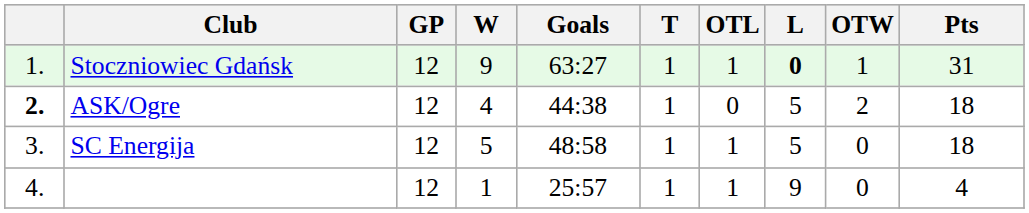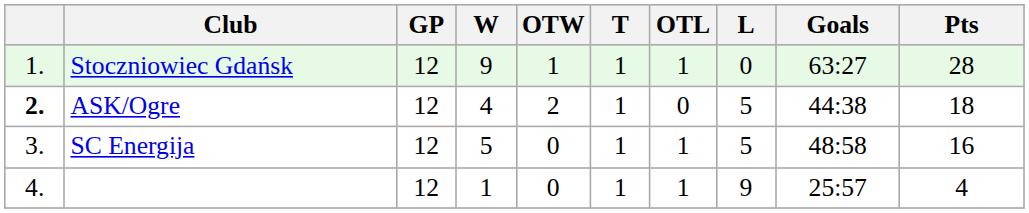columns swapped: OTW <-> Goals
Stoczniowiec Gdańsk | L: bold -> normal
Stoczniowiec Gdańsk | Pts: 31 -> 28
SC Energija | Pts: 18 -> 16
